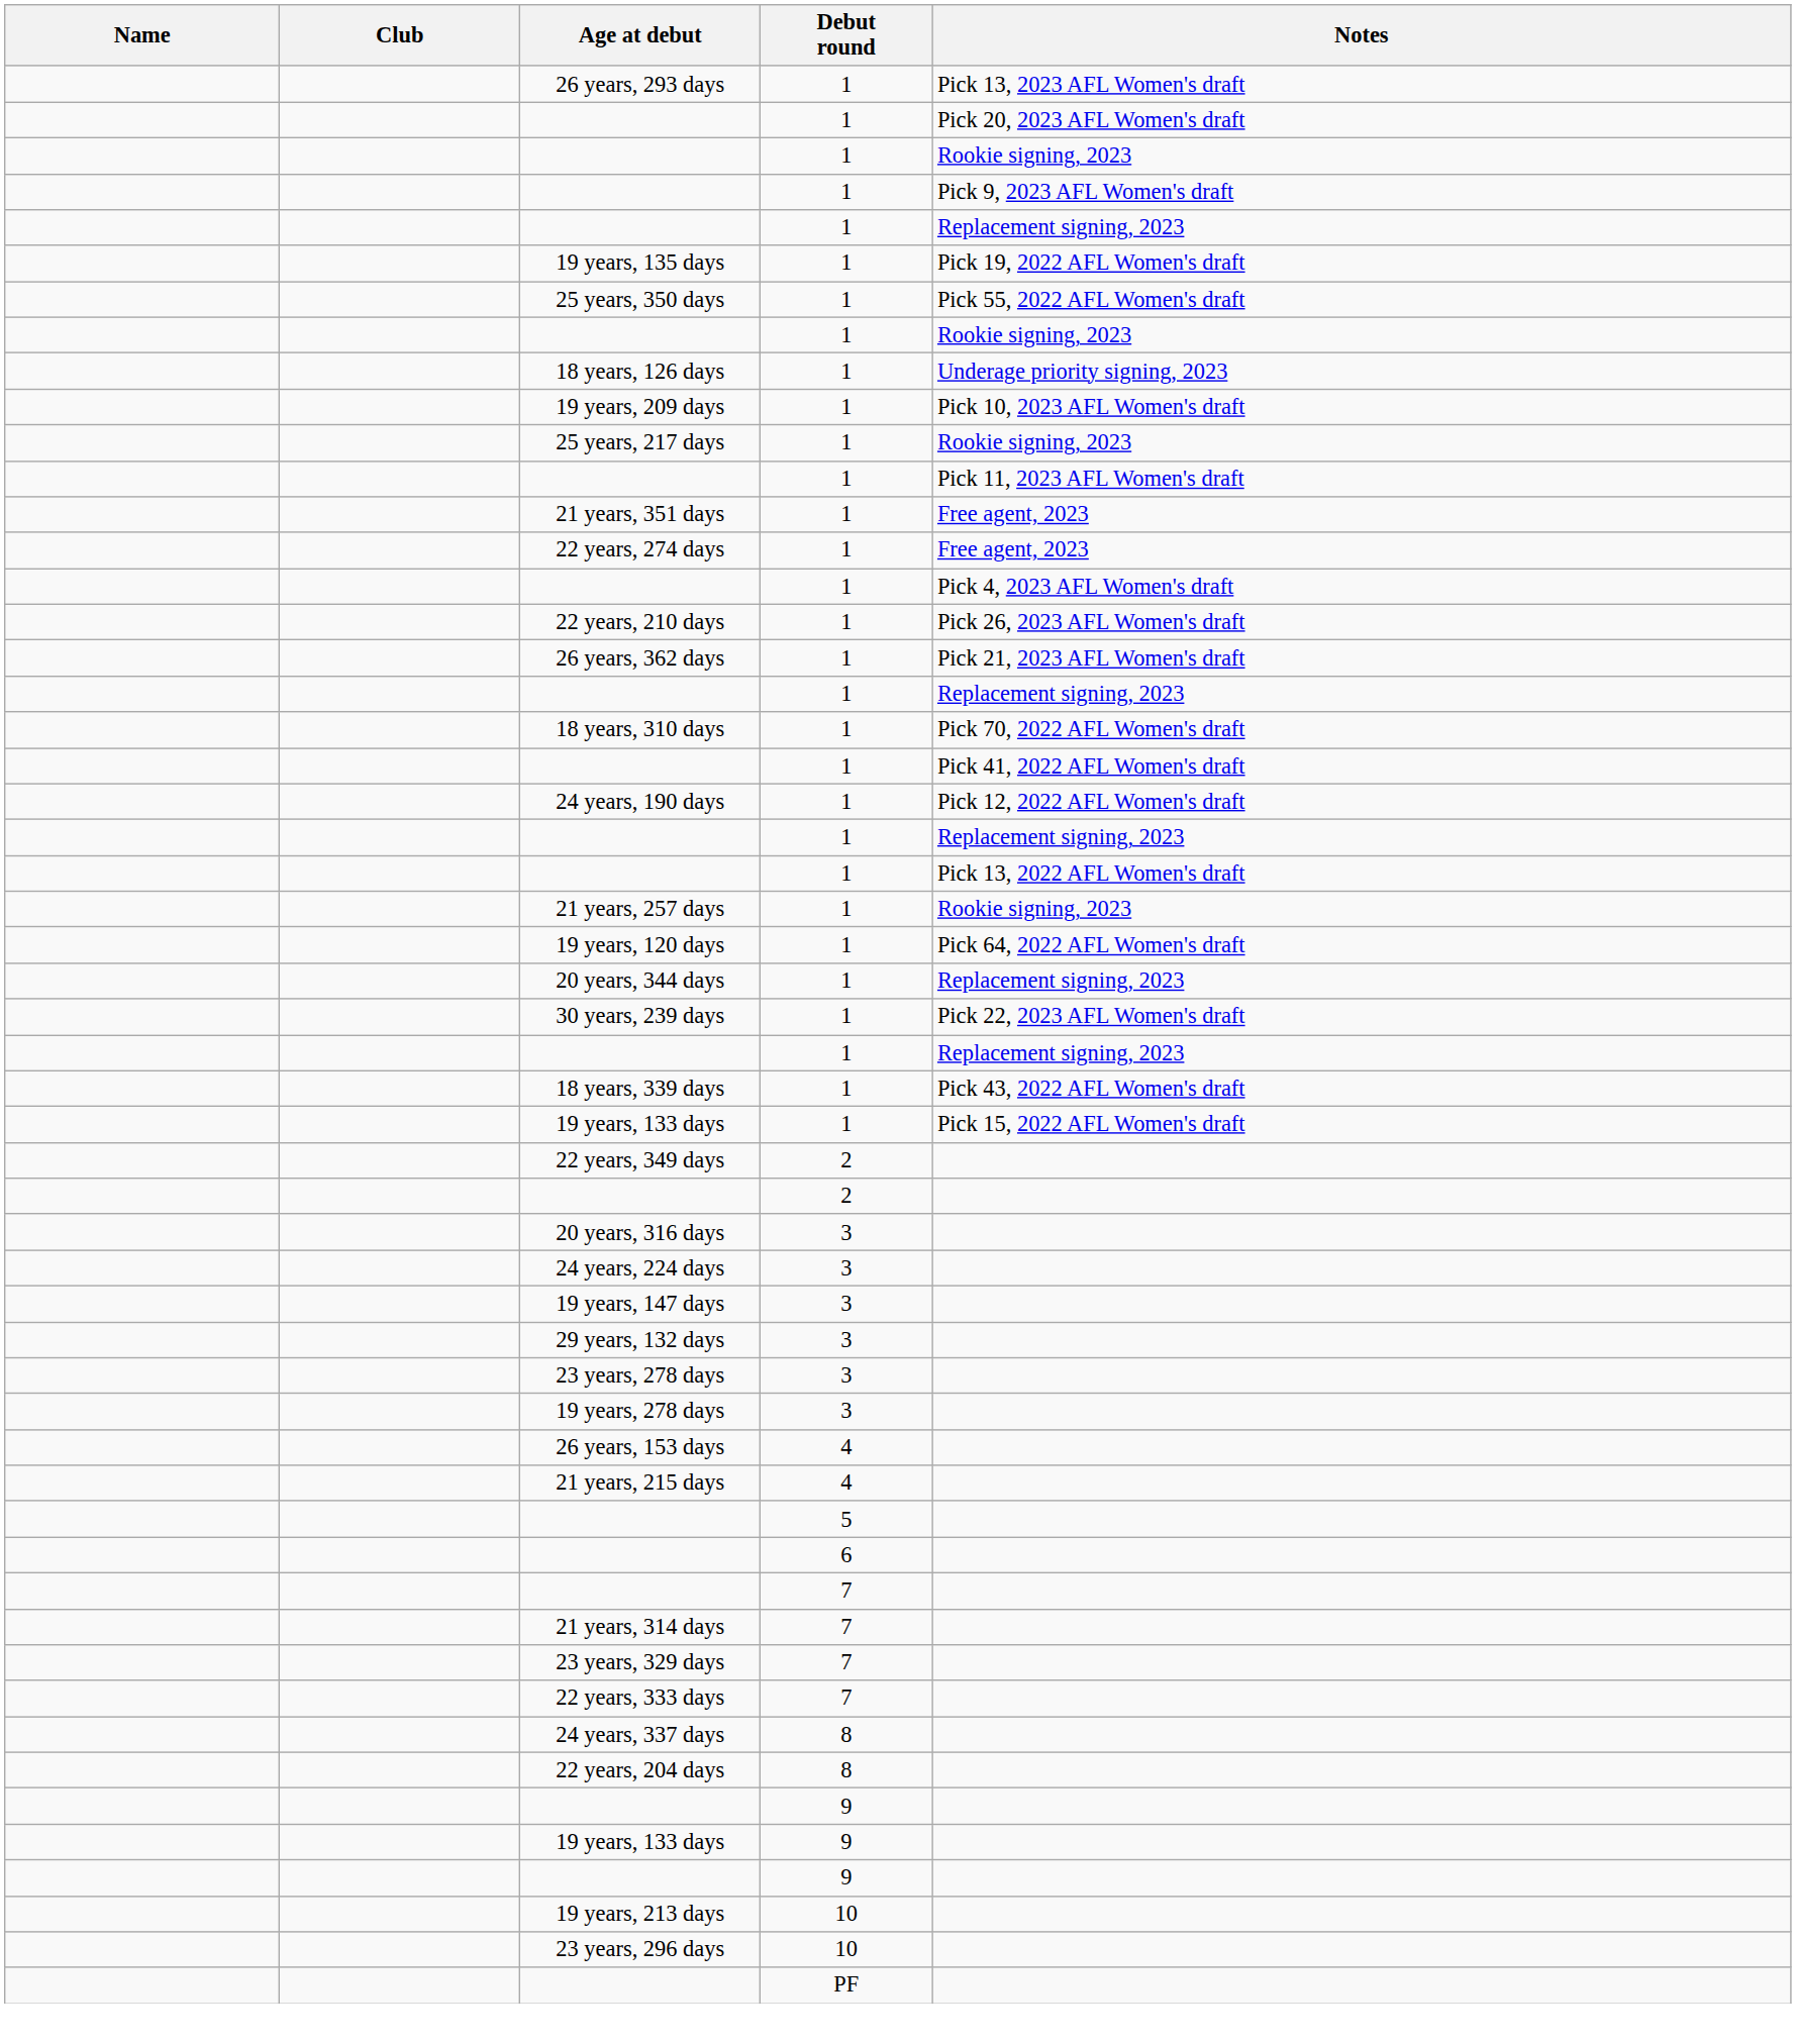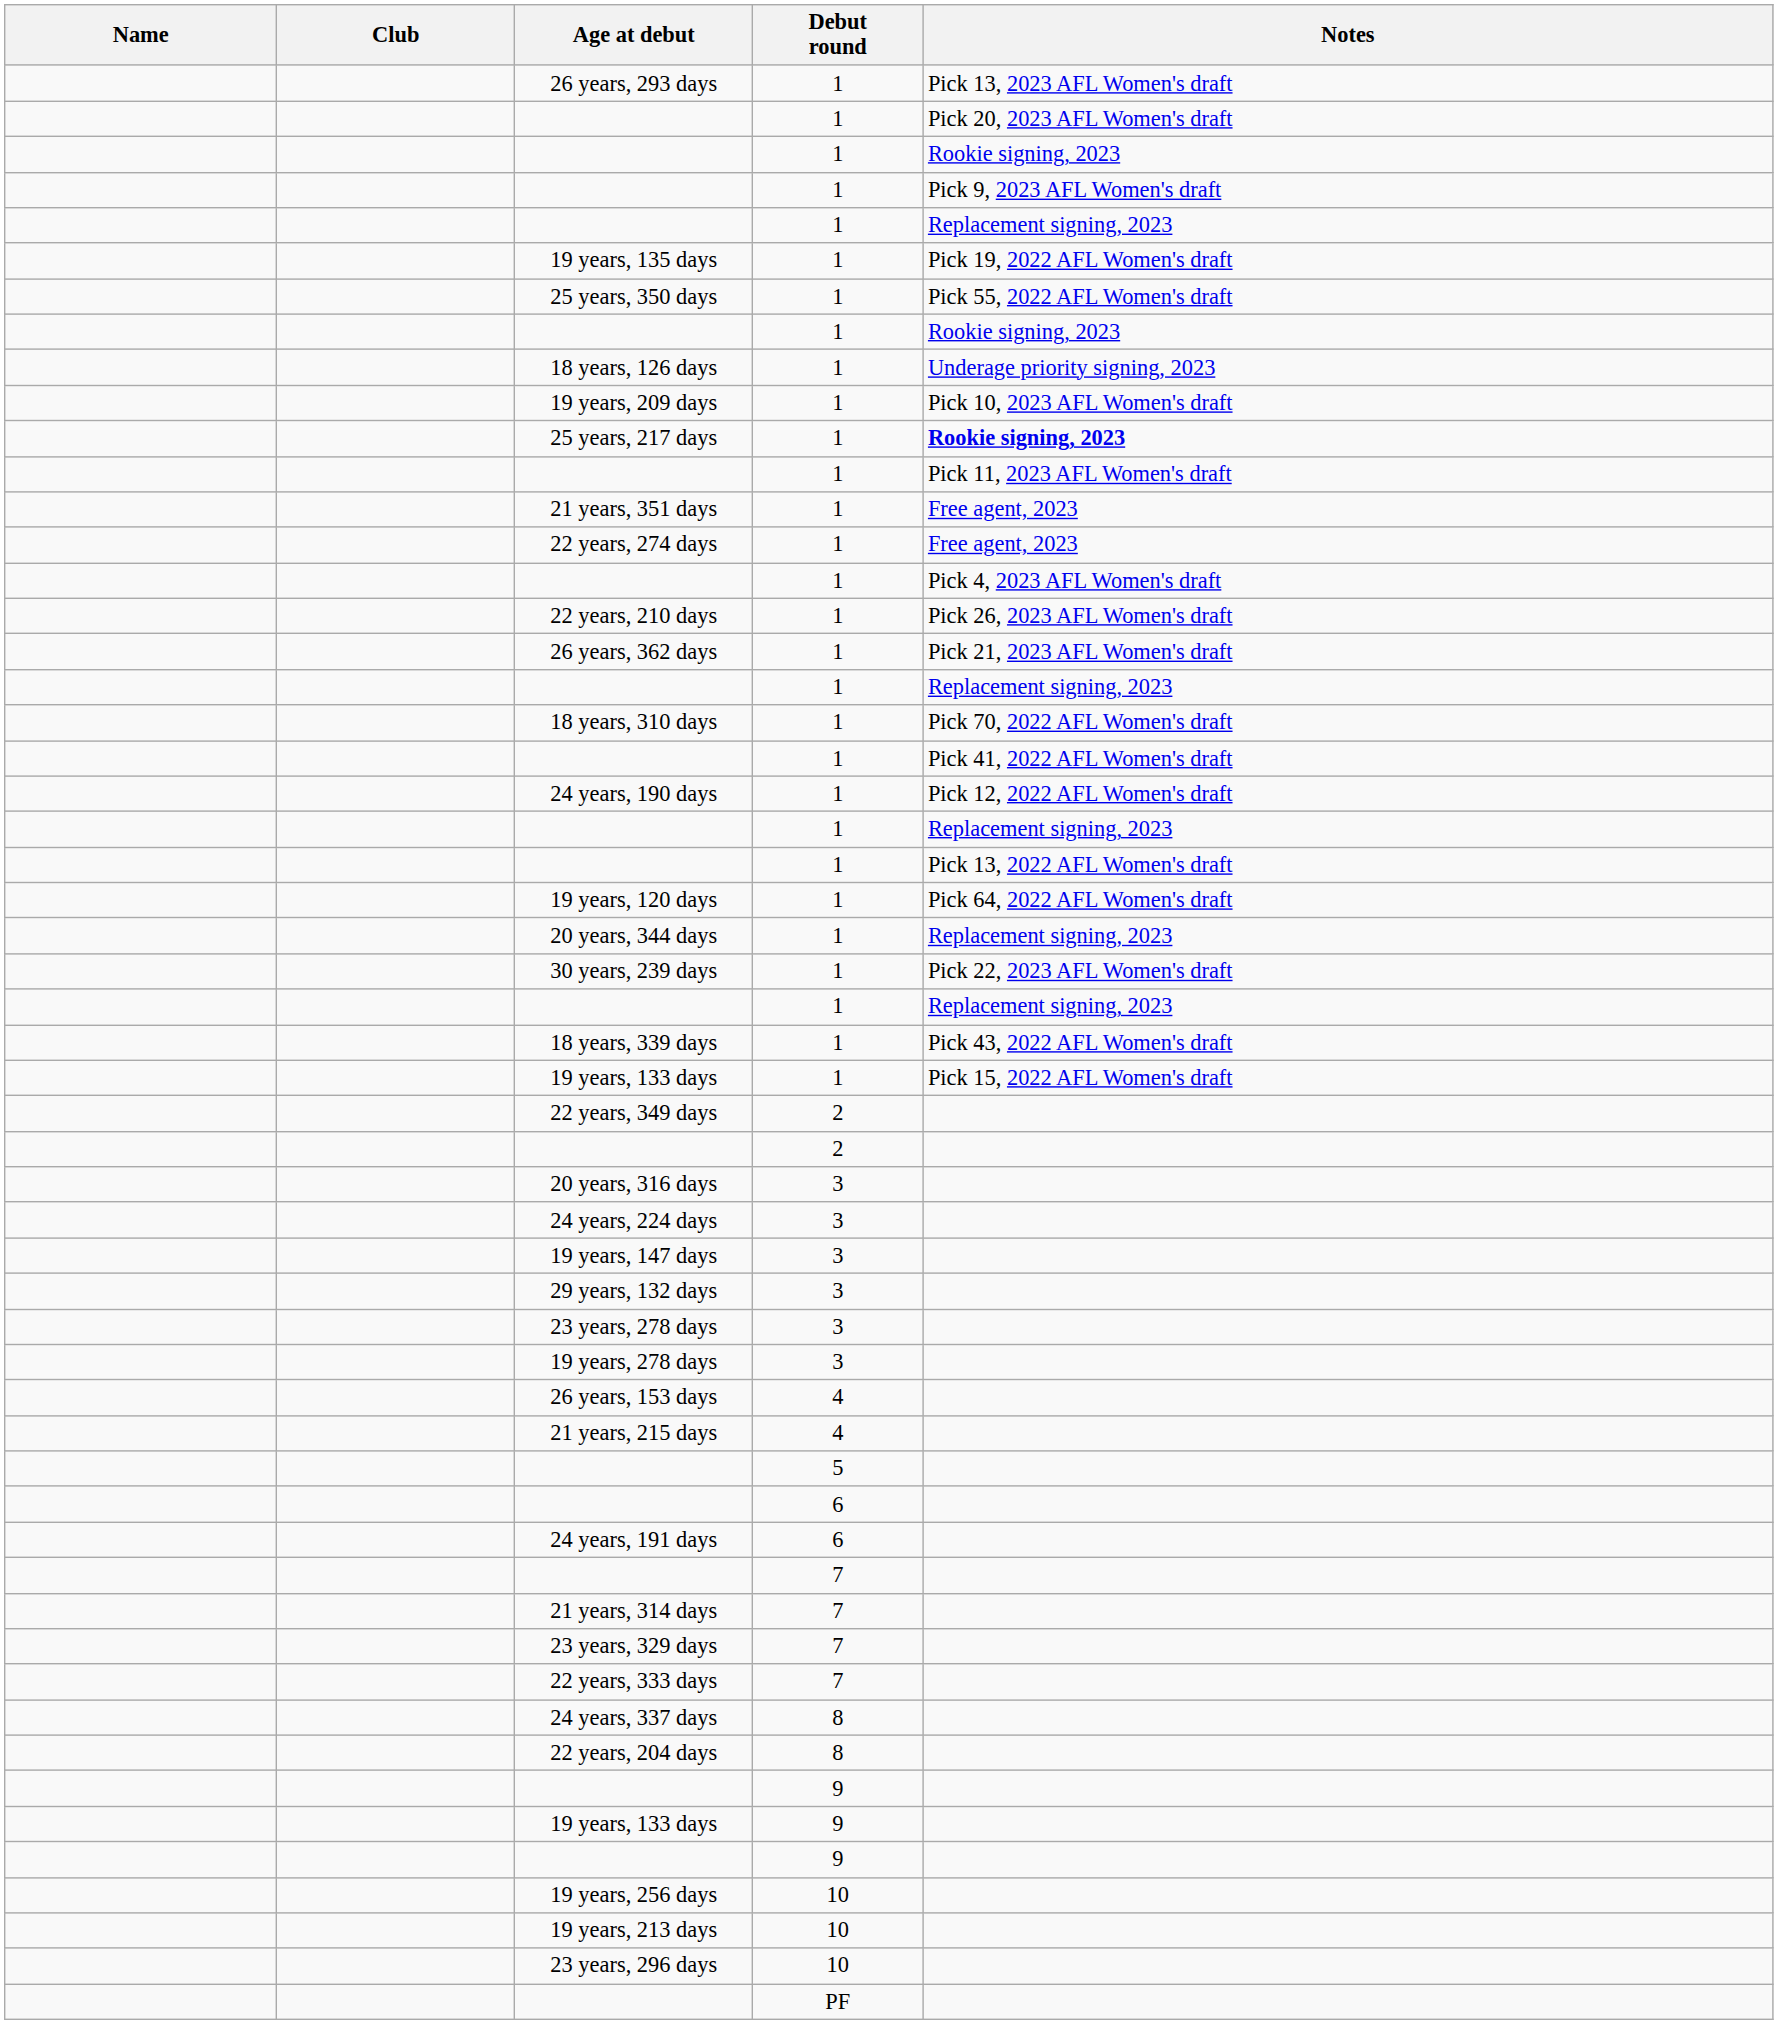25 years, 217 days | Notes: normal -> bold
- row: 21 years, 257 days | 1 | Rookie signing, 2023
+ row: 24 years, 191 days | 6
+ row: 19 years, 256 days | 10
